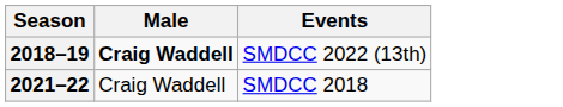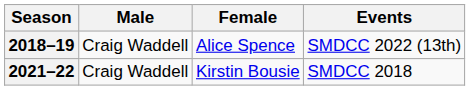+ column: Female | Alice Spence | Kirstin Bousie
2018–19 | Male: bold -> normal
